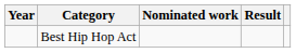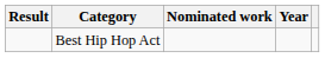columns swapped: Year <-> Result
